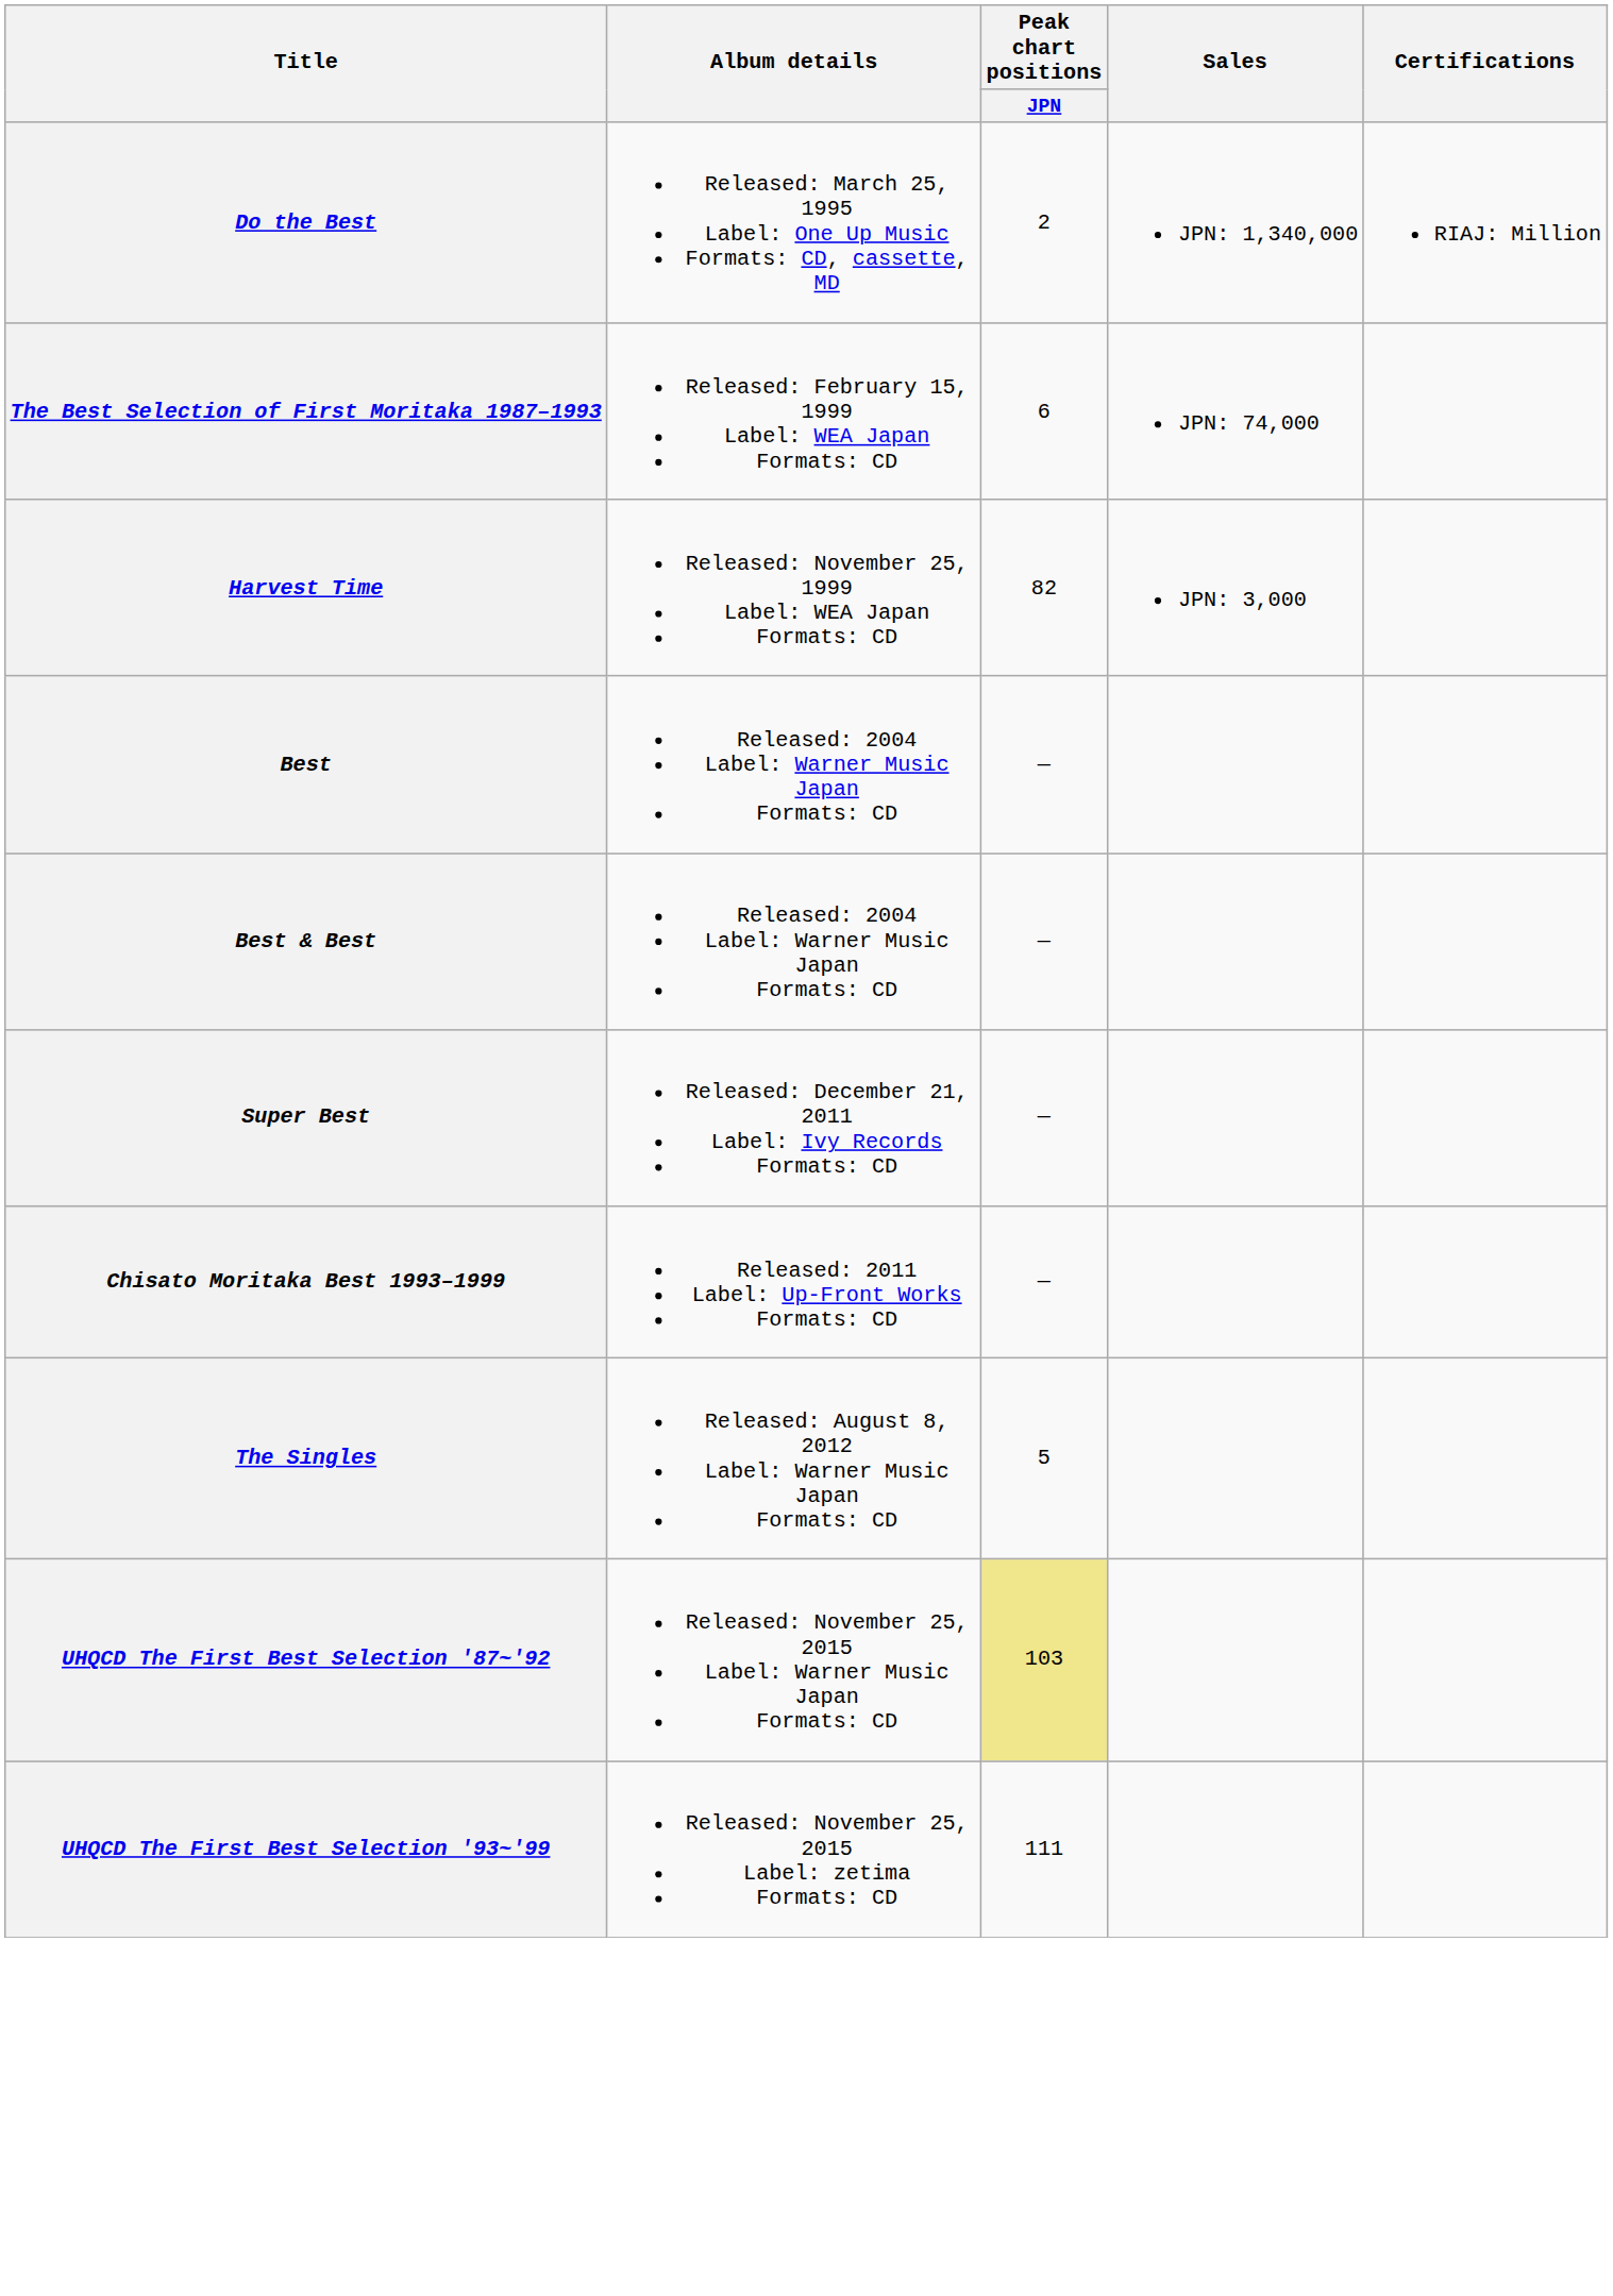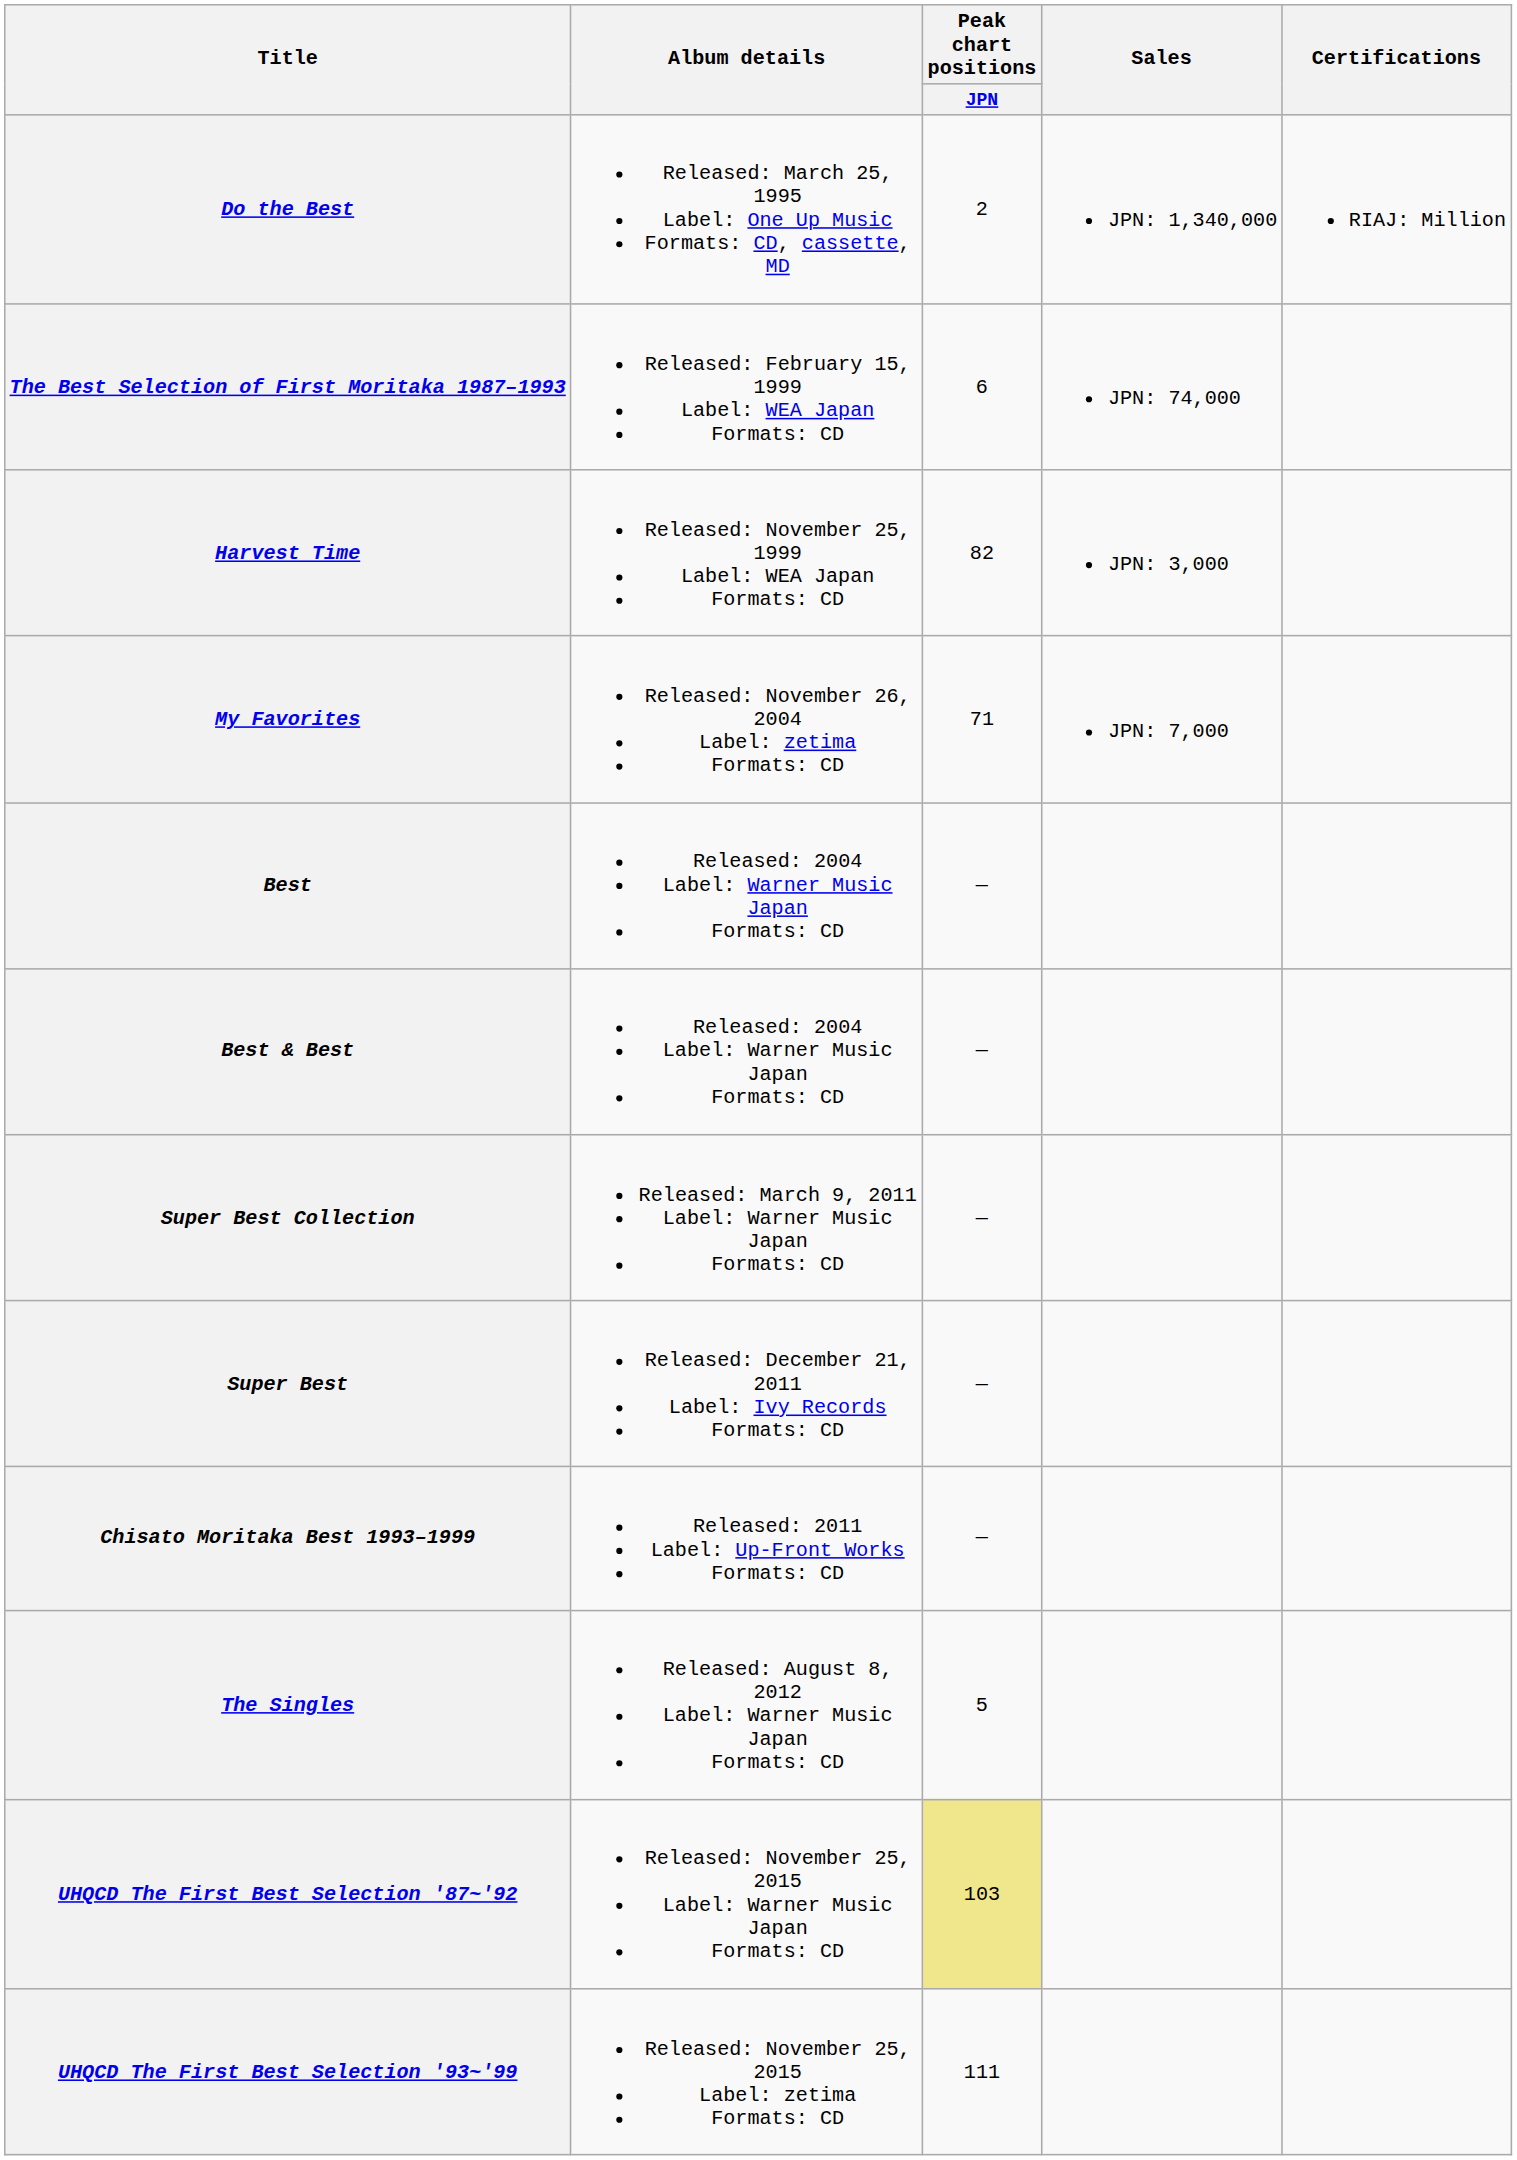+ row: My Favorites | Released: November 26, 2004 Label: zetima Formats: CD | 71 | JPN: 7,000
+ row: Super Best Collection | Released: March 9, 2011 Label: Warner Music Japan Formats: CD | —
